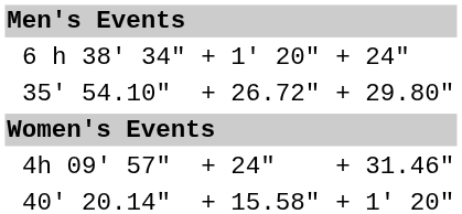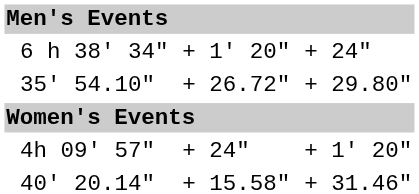4h 09' 57" | column 7: + 31.46" -> + 1' 20"
40' 20.14" | column 7: + 1' 20" -> + 31.46"
